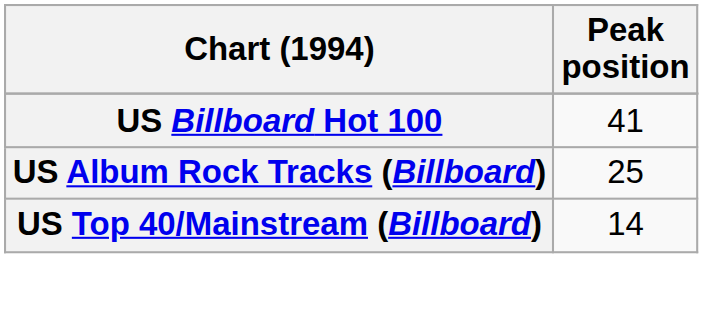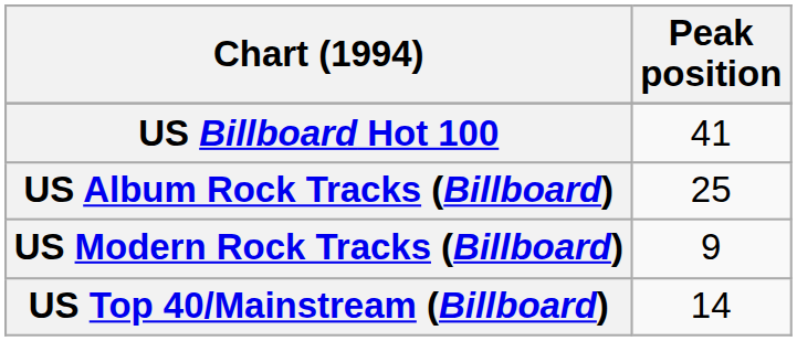+ row: US Modern Rock Tracks (Billboard) | 9
